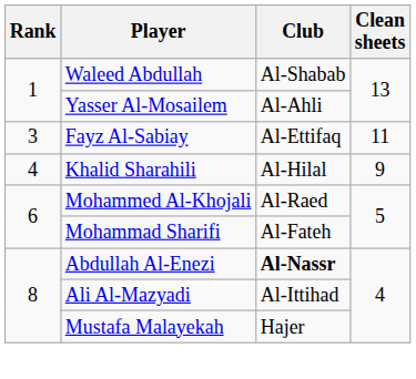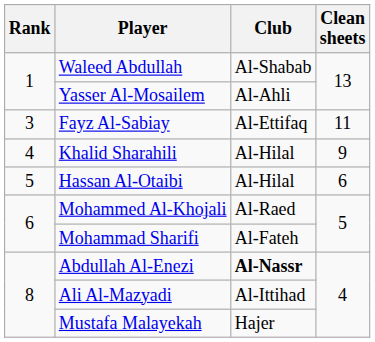+ row: 5 | Hassan Al-Otaibi | Al-Hilal | 6
